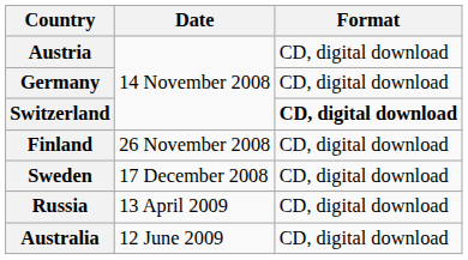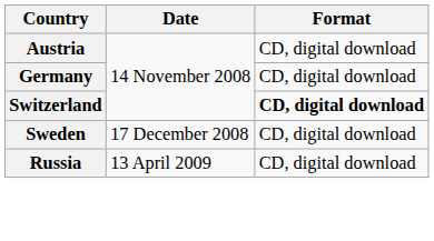- row: Finland | 26 November 2008 | CD, digital download
- row: Australia | 12 June 2009 | CD, digital download
